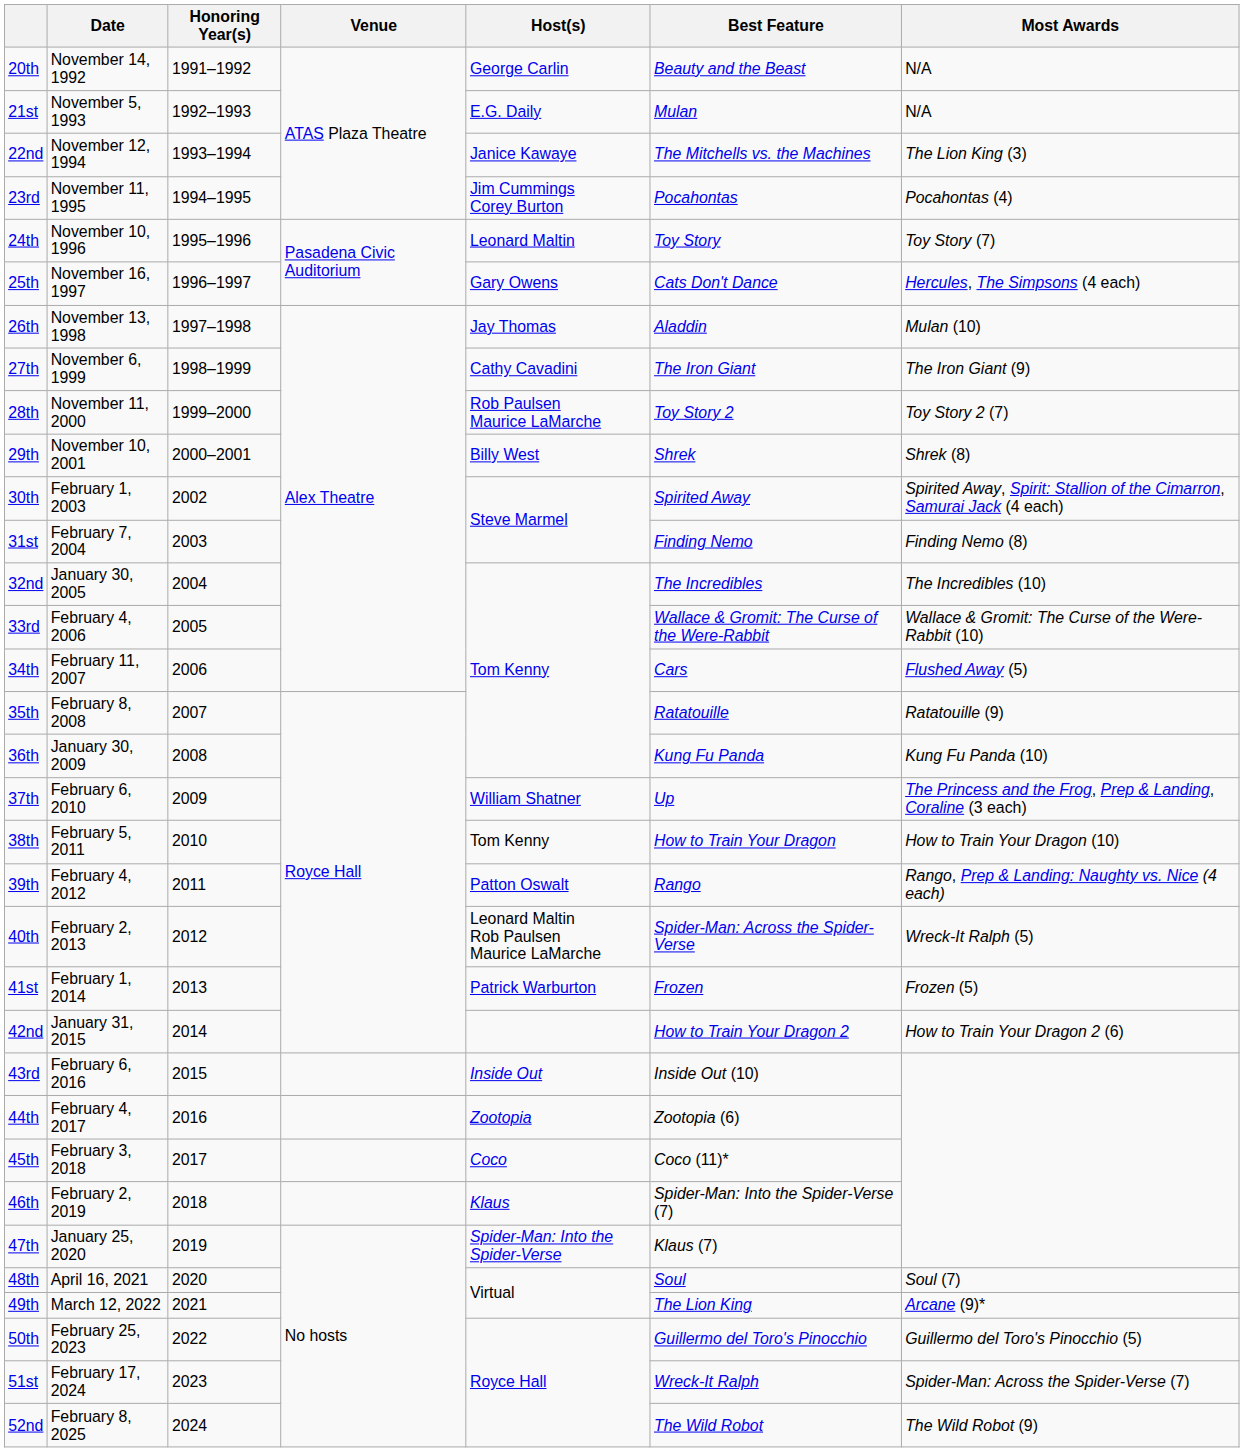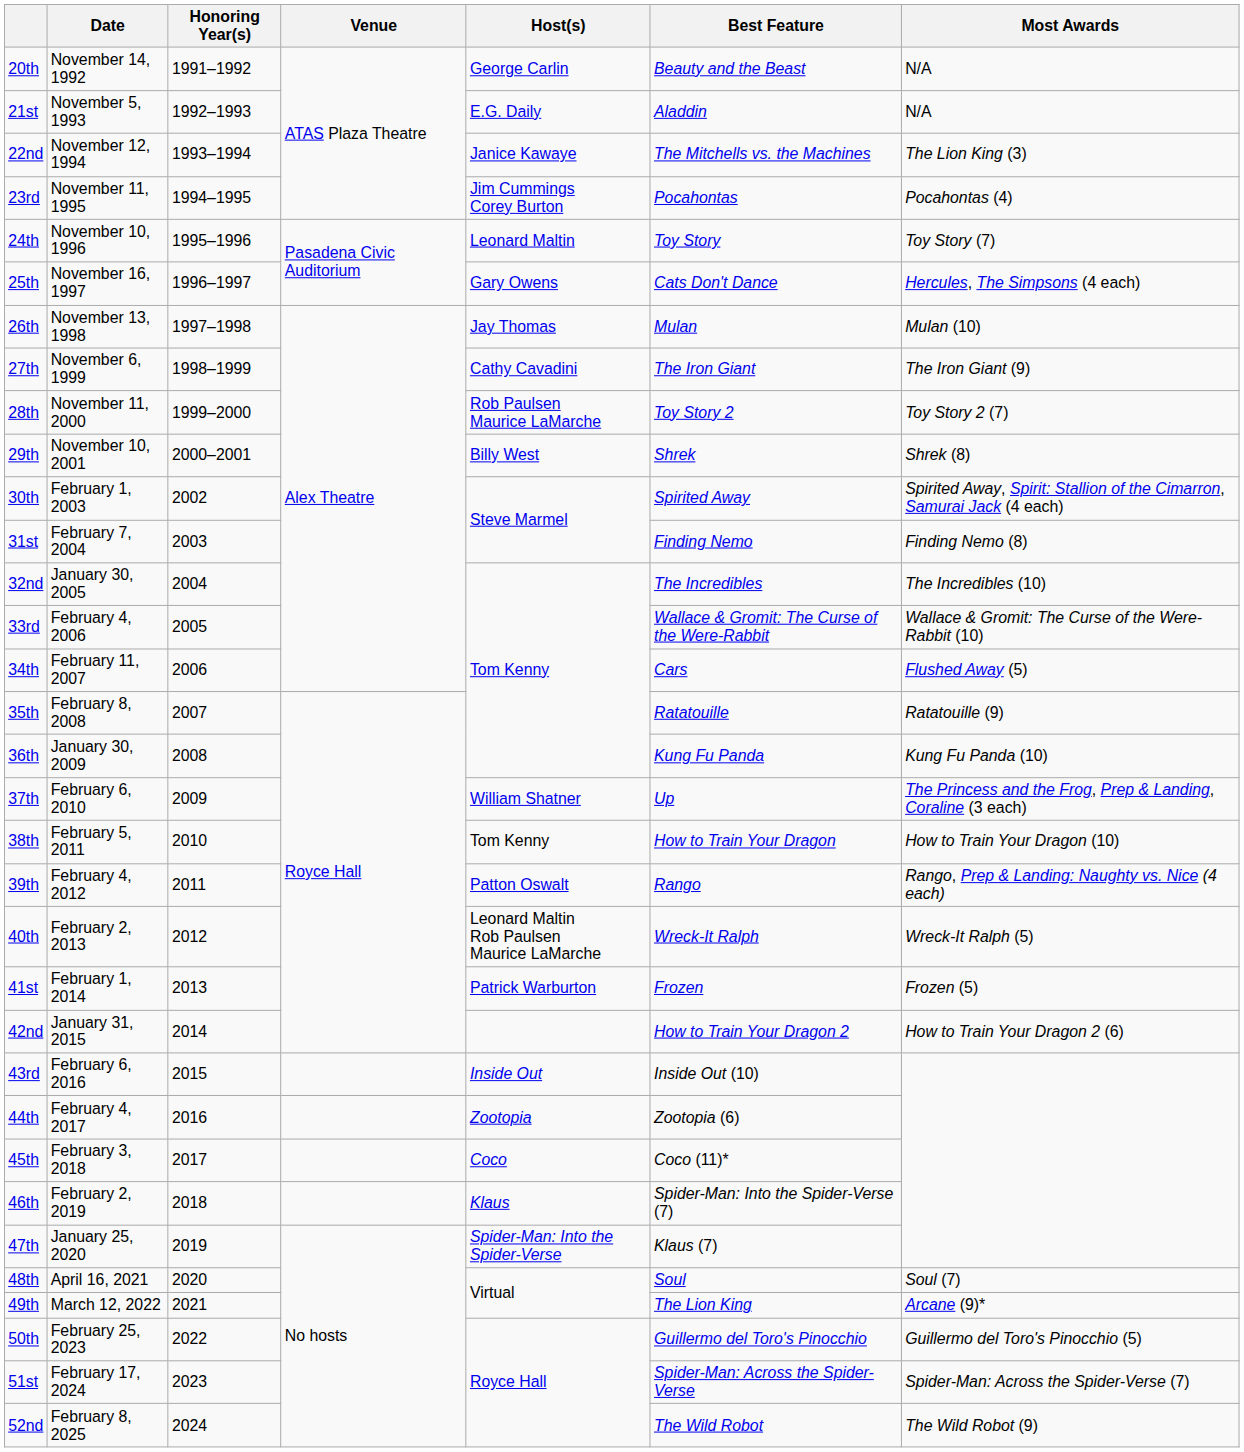21st | Best Feature: Mulan -> Aladdin
26th | Best Feature: Aladdin -> Mulan
40th | Best Feature: Spider-Man: Across the Spider-Verse -> Wreck-It Ralph
51st | Best Feature: Wreck-It Ralph -> Spider-Man: Across the Spider-Verse
